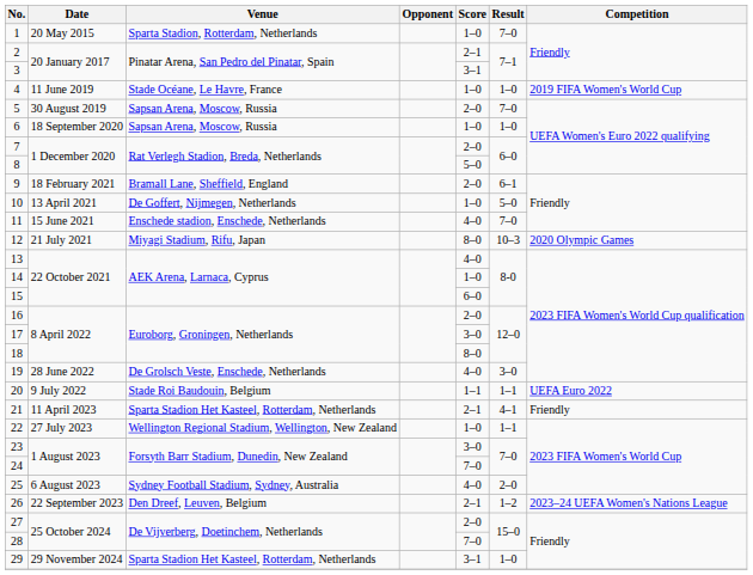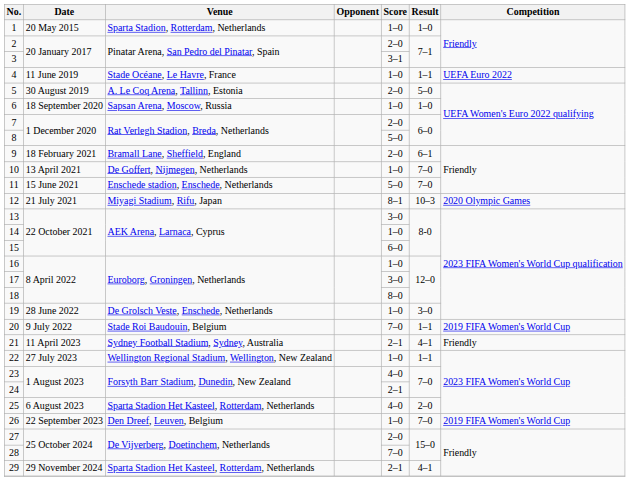1 | Result: 7–0 -> 1–0
2 | Score: 2–1 -> 2–0
4 | Result: 1–0 -> 1–1
4 | Competition: 2019 FIFA Women's World Cup -> UEFA Euro 2022
5 | Venue: Sapsan Arena, Moscow, Russia -> A. Le Coq Arena, Tallinn, Estonia
5 | Result: 7–0 -> 5–0
10 | Result: 5–0 -> 7–0
11 | Score: 4–0 -> 5–0
12 | Score: 8–0 -> 8–1
13 | Score: 4–0 -> 3–0
16 | Score: 2–0 -> 1–0
19 | Score: 4–0 -> 1–0
20 | Score: 1–1 -> 7–0
20 | Competition: UEFA Euro 2022 -> 2019 FIFA Women's World Cup
21 | Venue: Sparta Stadion Het Kasteel, Rotterdam, Netherlands -> Sydney Football Stadium, Sydney, Australia
23 | Score: 3–0 -> 4–0
24 | Score: 7–0 -> 2–1
25 | Venue: Sydney Football Stadium, Sydney, Australia -> Sparta Stadion Het Kasteel, Rotterdam, Netherlands
26 | Score: 2–1 -> 1–0
26 | Result: 1–2 -> 7–0
26 | Competition: 2023–24 UEFA Women's Nations League -> 2019 FIFA Women's World Cup
29 | Score: 3–1 -> 2–1
29 | Result: 1–0 -> 4–1
